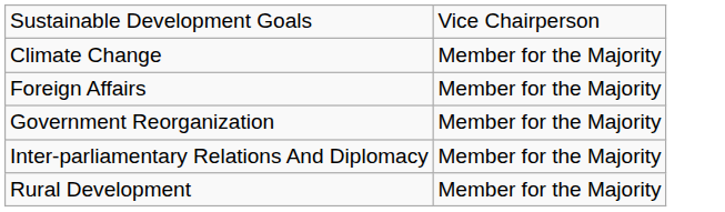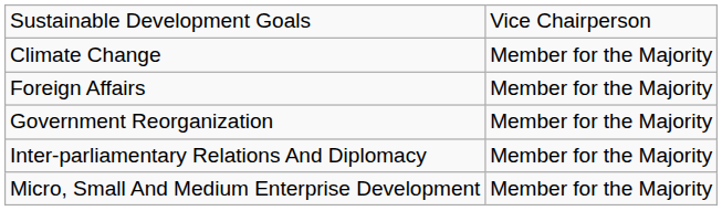+ row: Micro, Small And Medium Enterprise Development | Member for the Majority
- row: Rural Development | Member for the Majority
